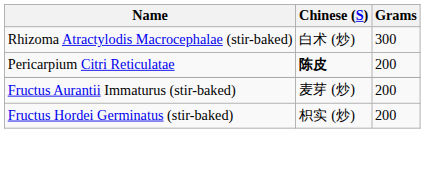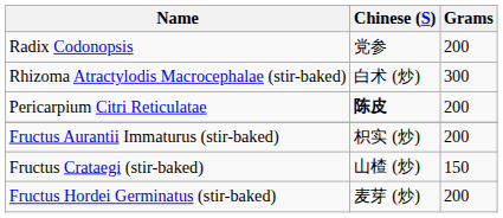+ row: Radix Codonopsis | 党参 | 200
Fructus Aurantii Immaturus (stir-baked) | Chinese (S): 麦芽 (炒) -> 枳实 (炒)
+ row: Fructus Crataegi (stir-baked) | 山楂 (炒) | 150
Fructus Hordei Germinatus (stir-baked) | Chinese (S): 枳实 (炒) -> 麦芽 (炒)
